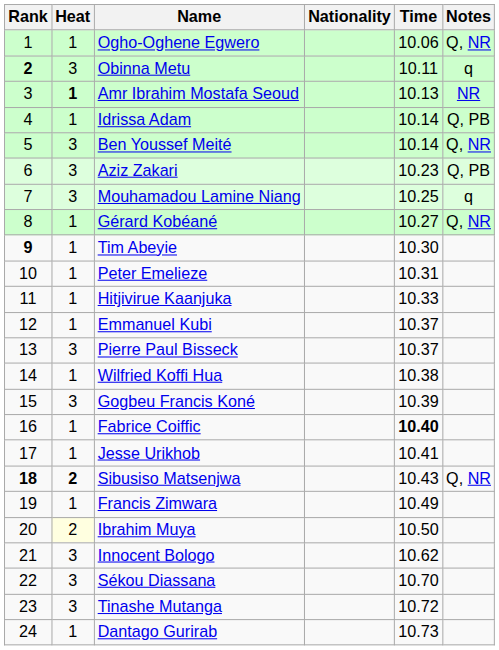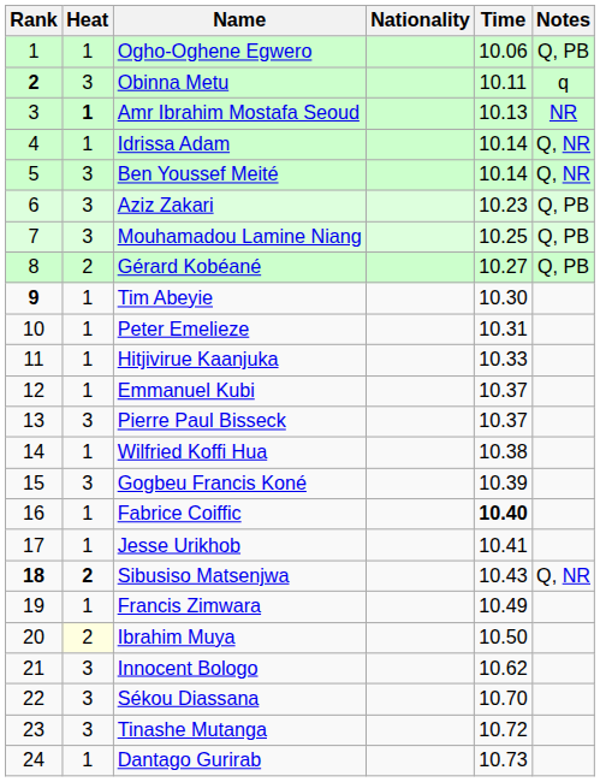Ogho-Oghene Egwero | Notes: Q, NR -> Q, PB
Idrissa Adam | Notes: Q, PB -> Q, NR
Mouhamadou Lamine Niang | Notes: q -> Q, PB
Gérard Kobéané | Heat: 1 -> 2
Gérard Kobéané | Notes: Q, NR -> Q, PB
